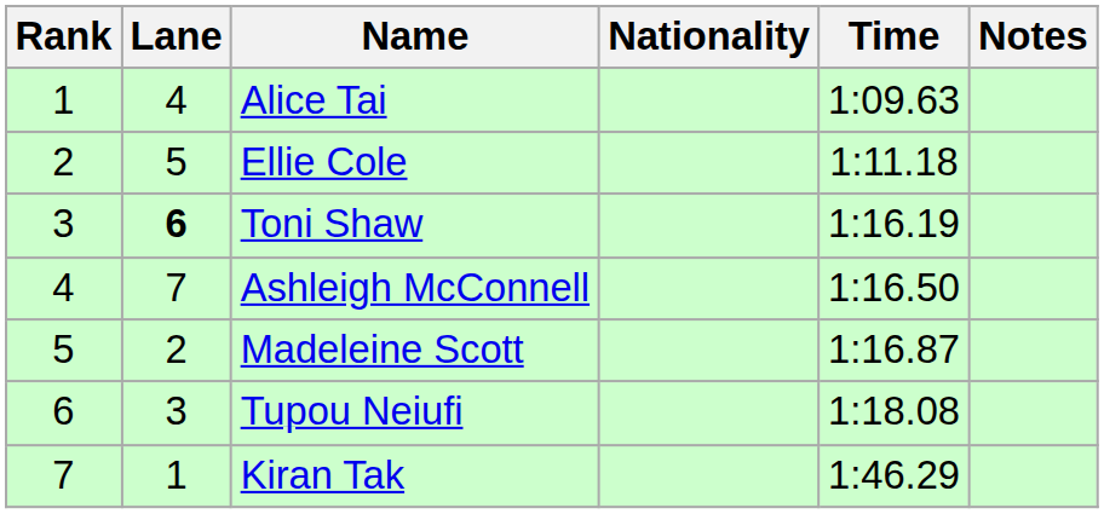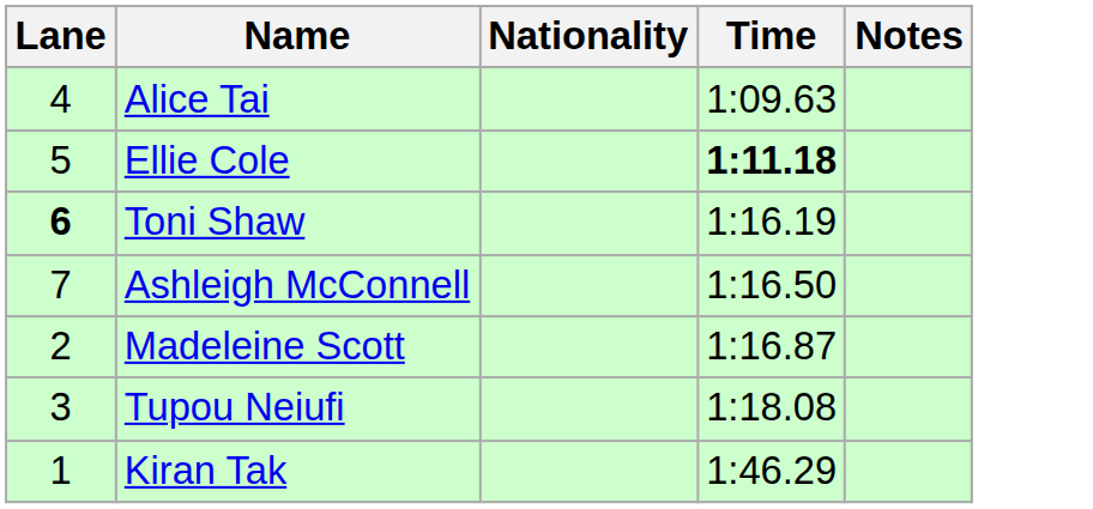- column: Rank | 1 | 2 | 3 | 4 | 5 | 6 | 7
Ellie Cole | Time: normal -> bold
